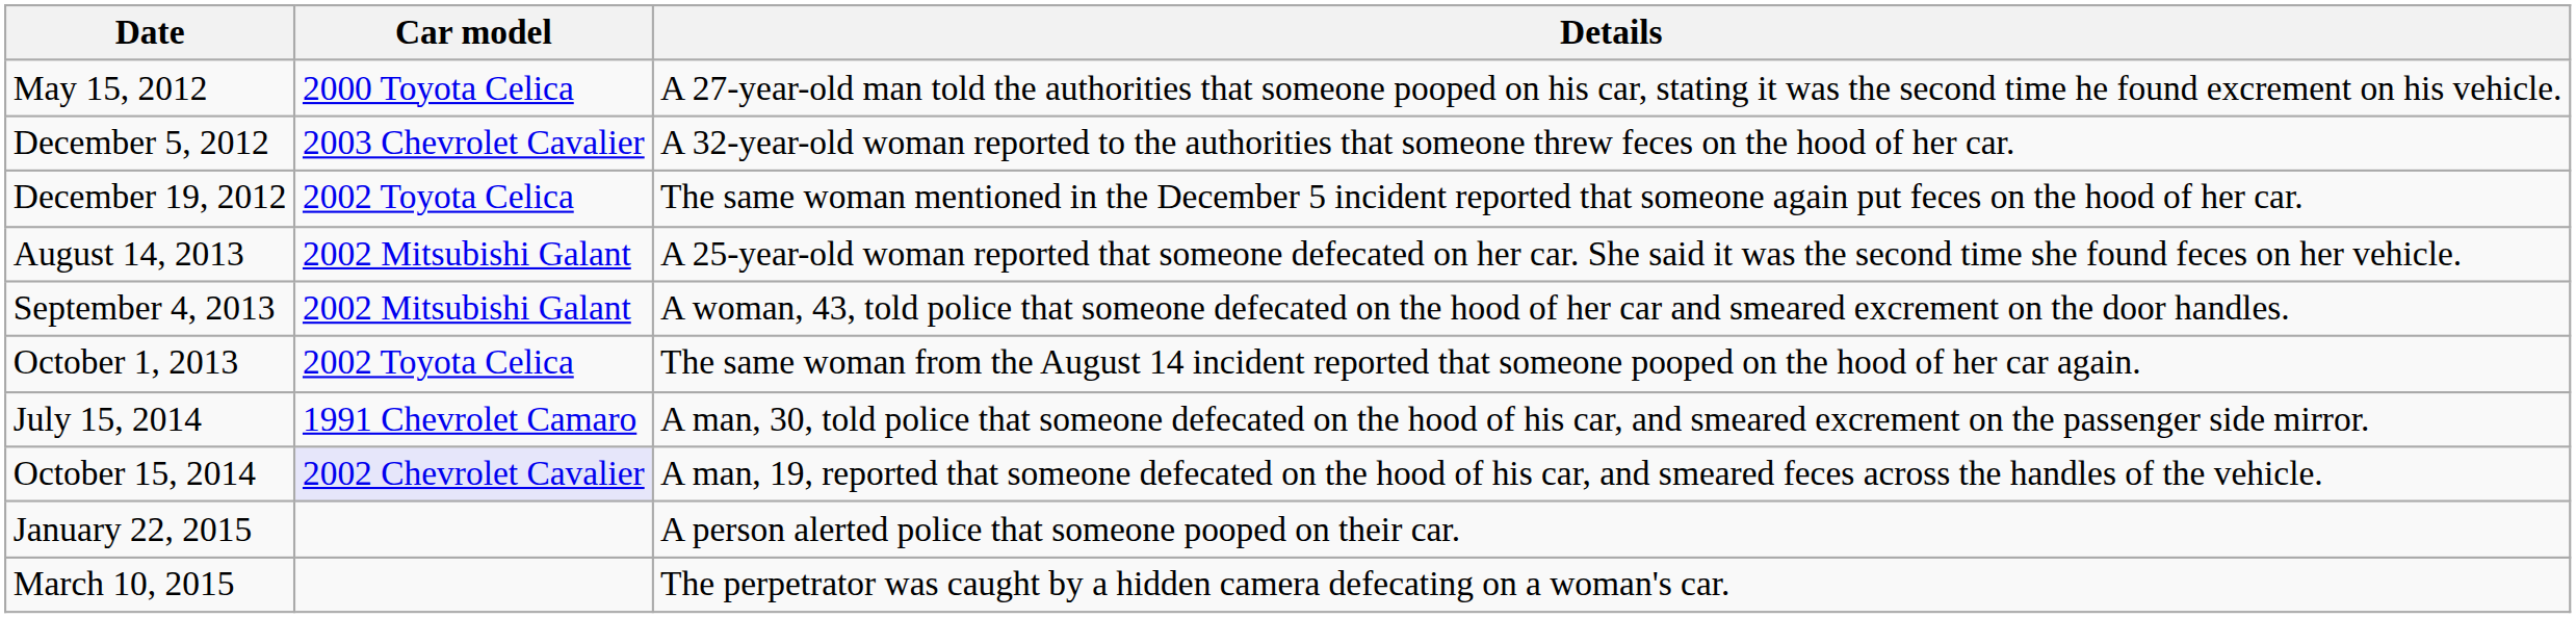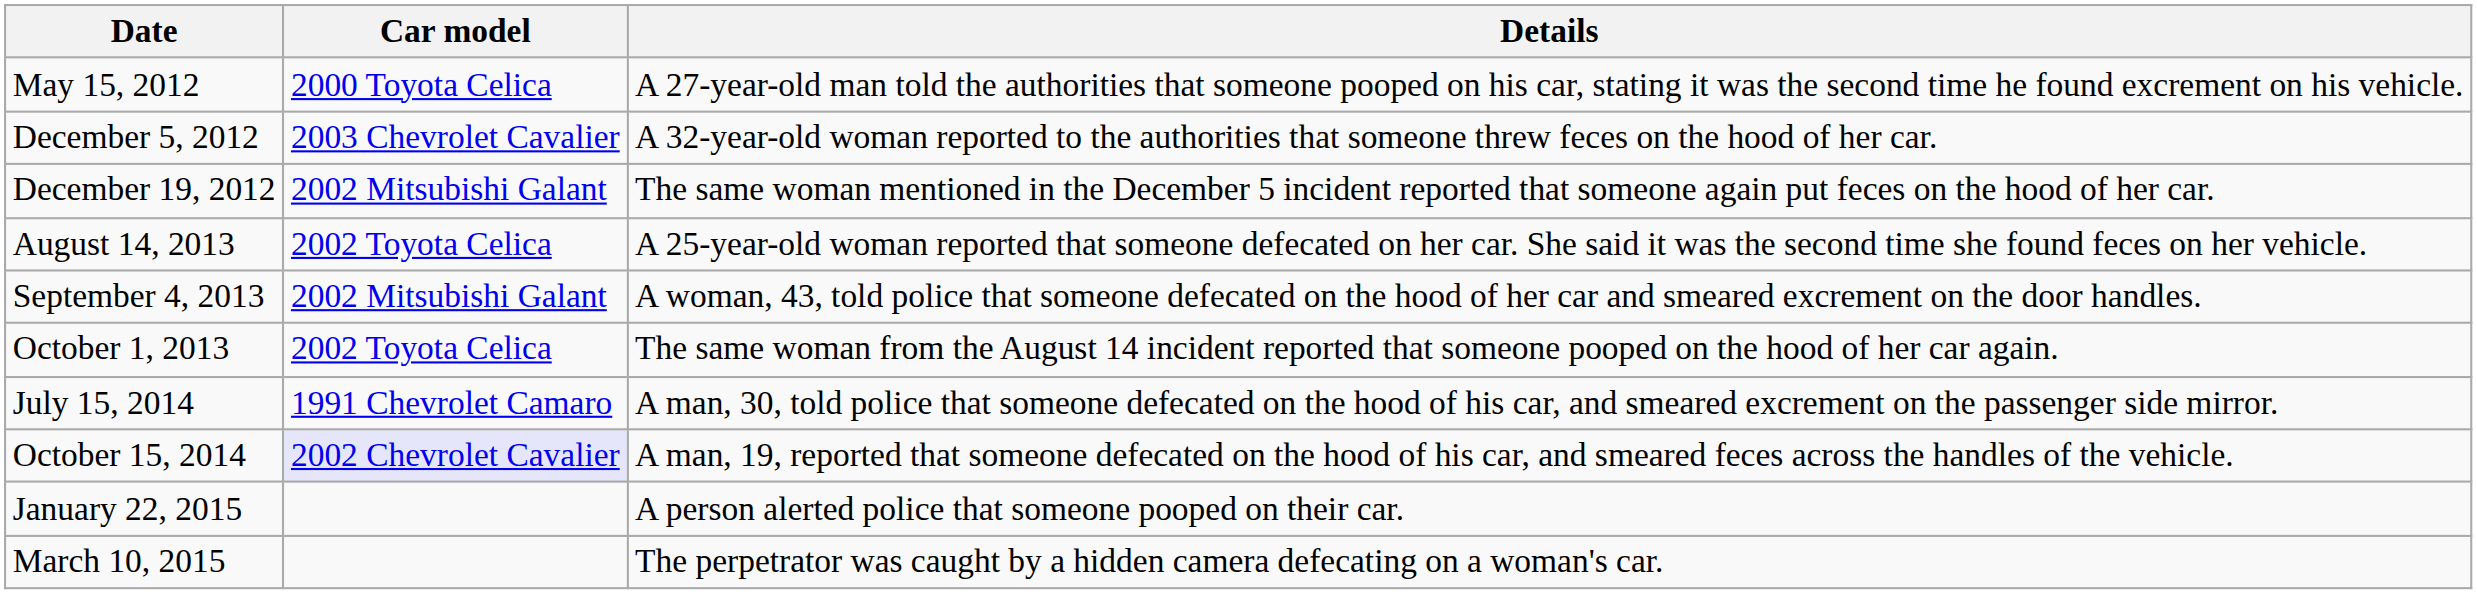December 19, 2012 | Car model: 2002 Toyota Celica -> 2002 Mitsubishi Galant
August 14, 2013 | Car model: 2002 Mitsubishi Galant -> 2002 Toyota Celica
